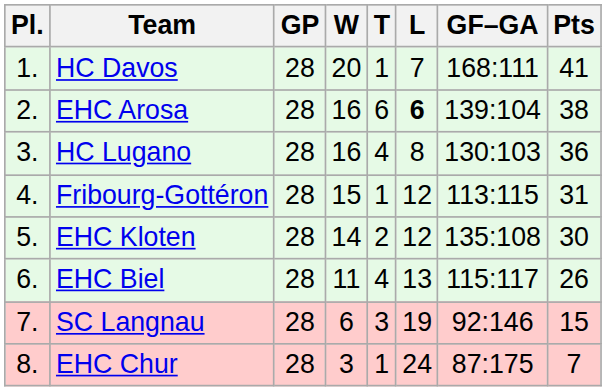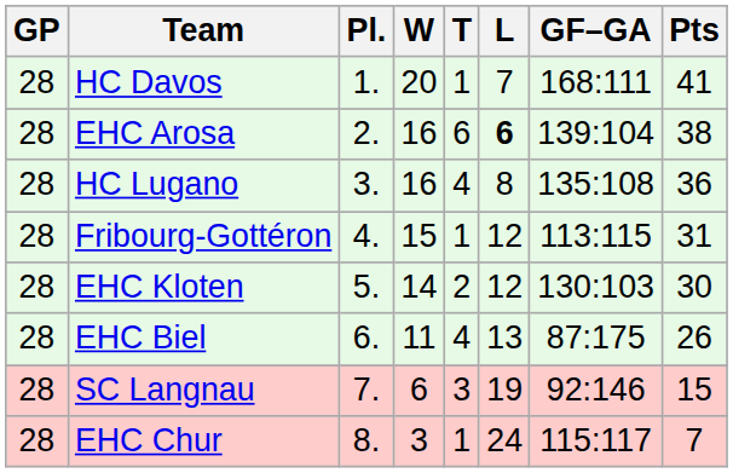columns swapped: Pl. <-> GP
HC Lugano | GF–GA: 130:103 -> 135:108
EHC Kloten | GF–GA: 135:108 -> 130:103
EHC Biel | GF–GA: 115:117 -> 87:175
EHC Chur | GF–GA: 87:175 -> 115:117
